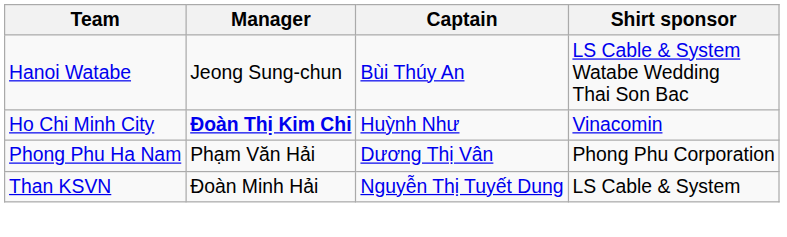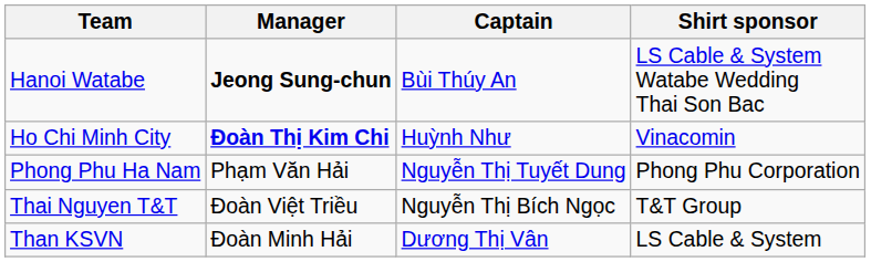Hanoi Watabe | Manager: normal -> bold
Phong Phu Ha Nam | Captain: Dương Thị Vân -> Nguyễn Thị Tuyết Dung
+ row: Thai Nguyen T&T | Đoàn Việt Triều | Nguyễn Thị Bích Ngọc | T&T Group
Than KSVN | Captain: Nguyễn Thị Tuyết Dung -> Dương Thị Vân
